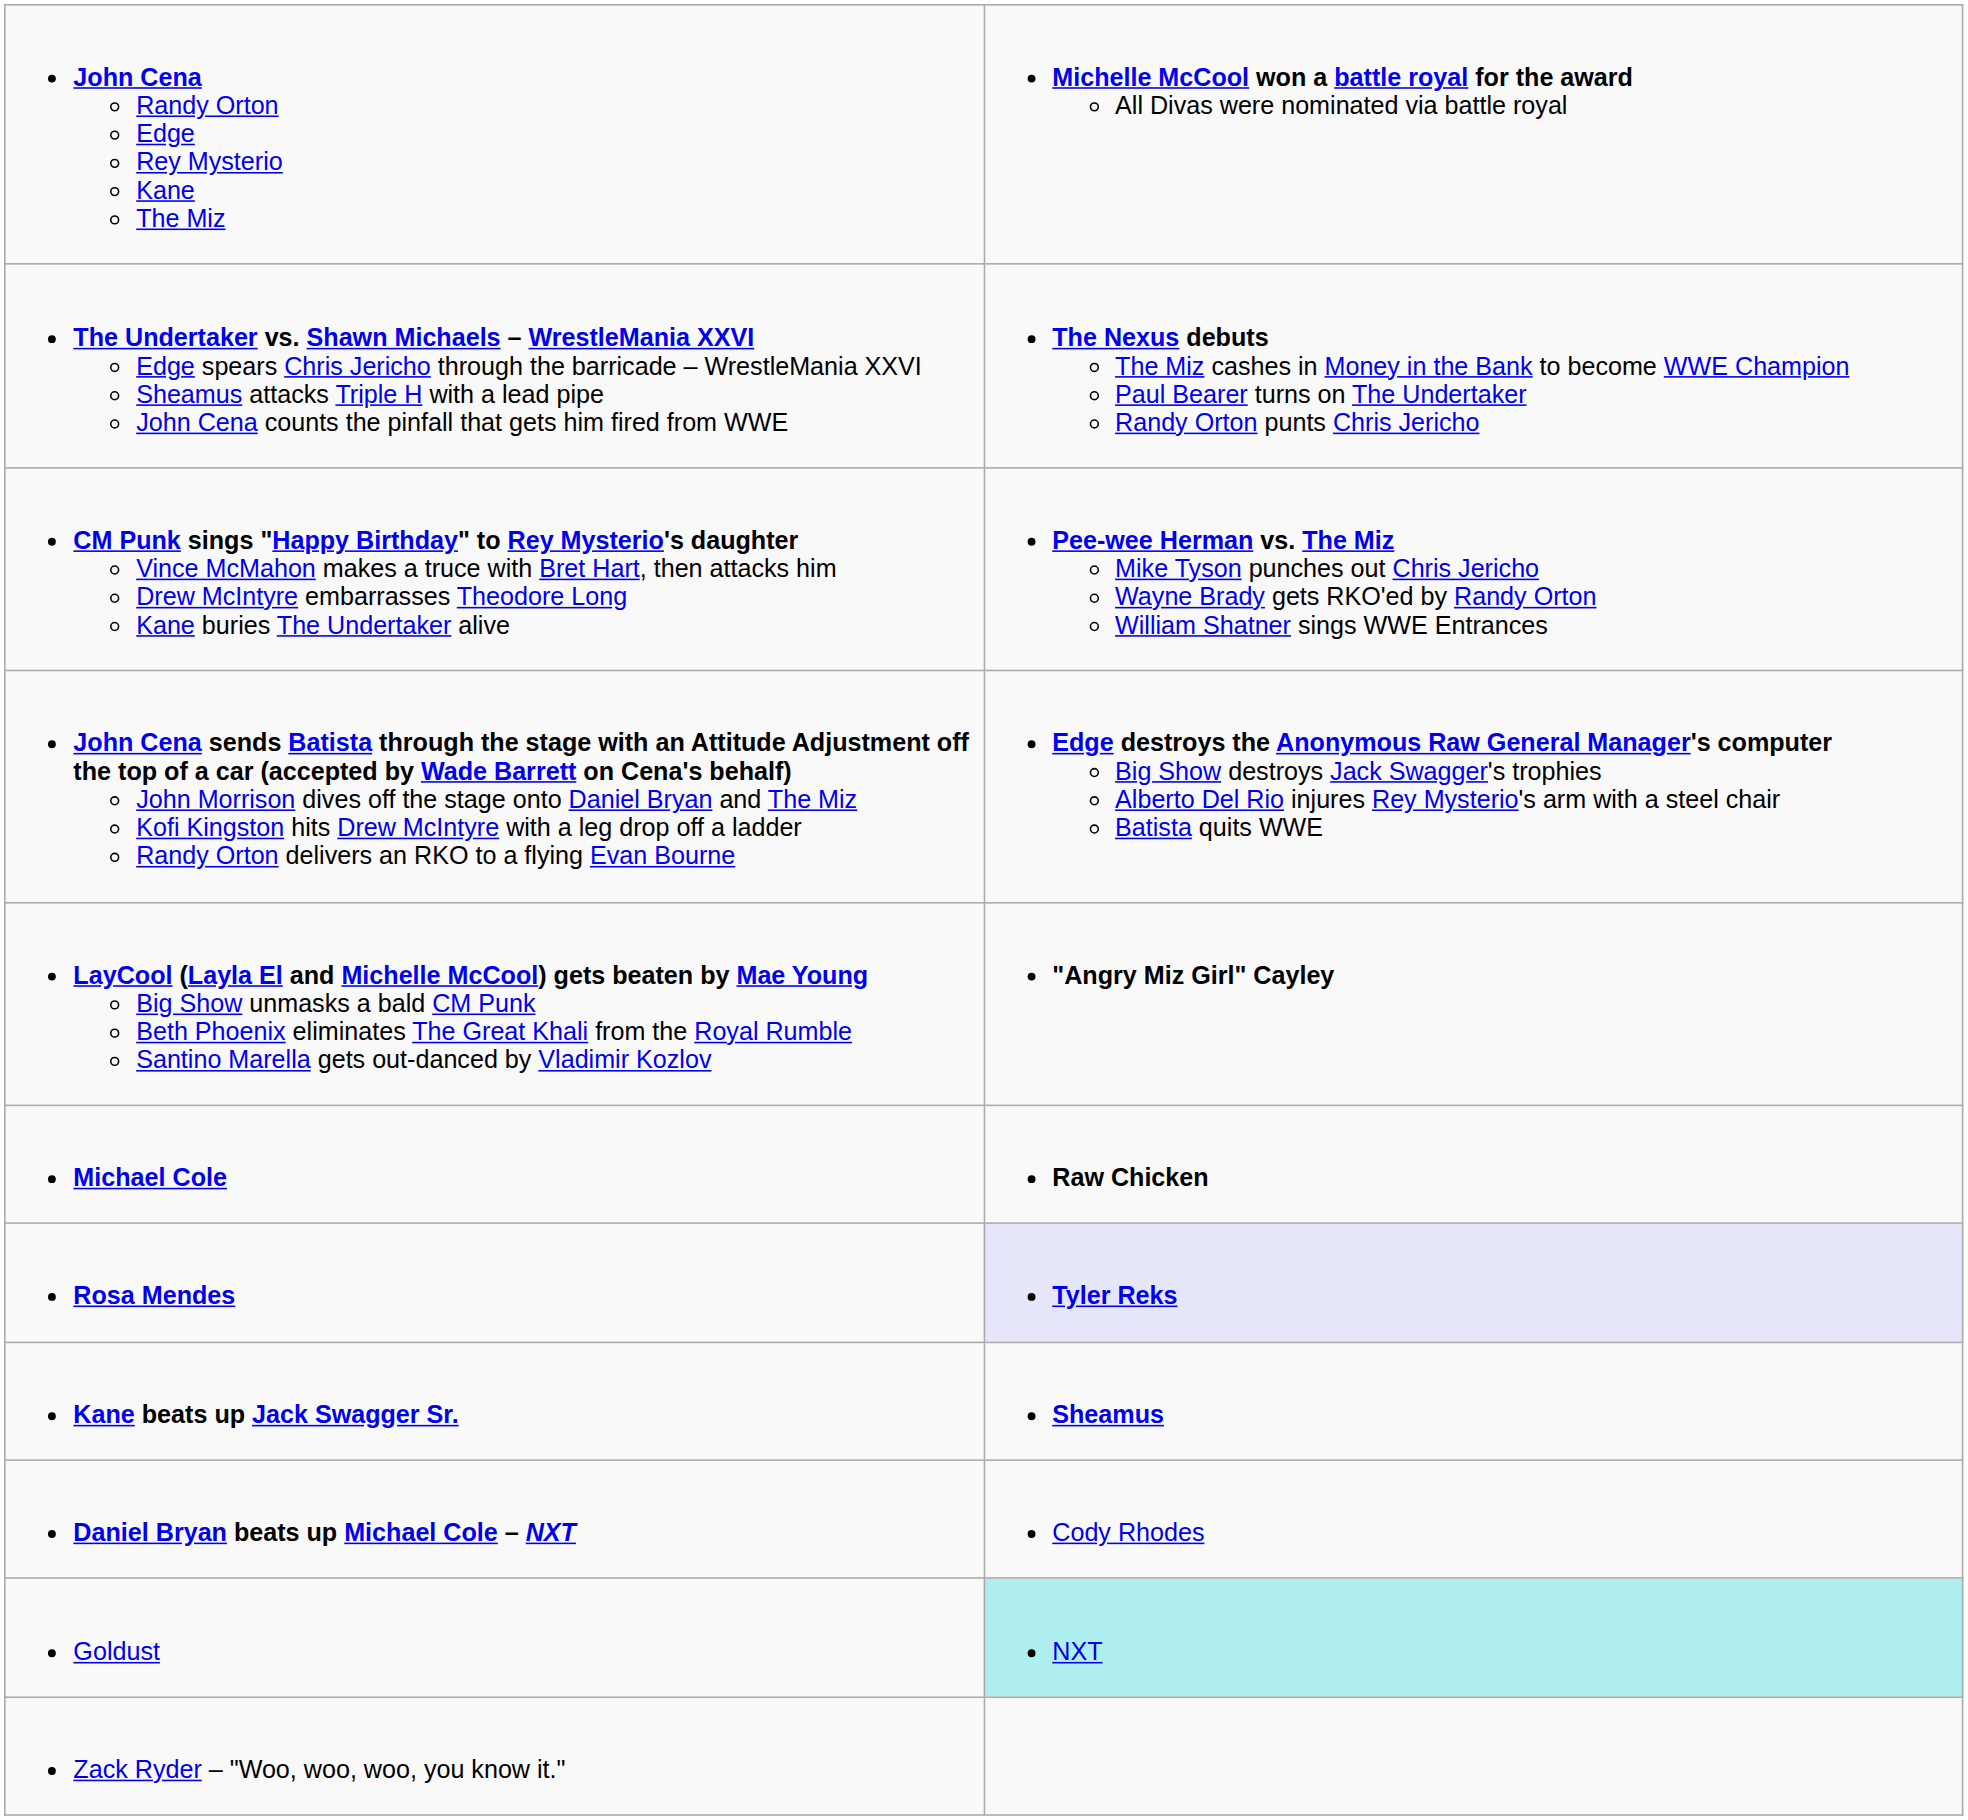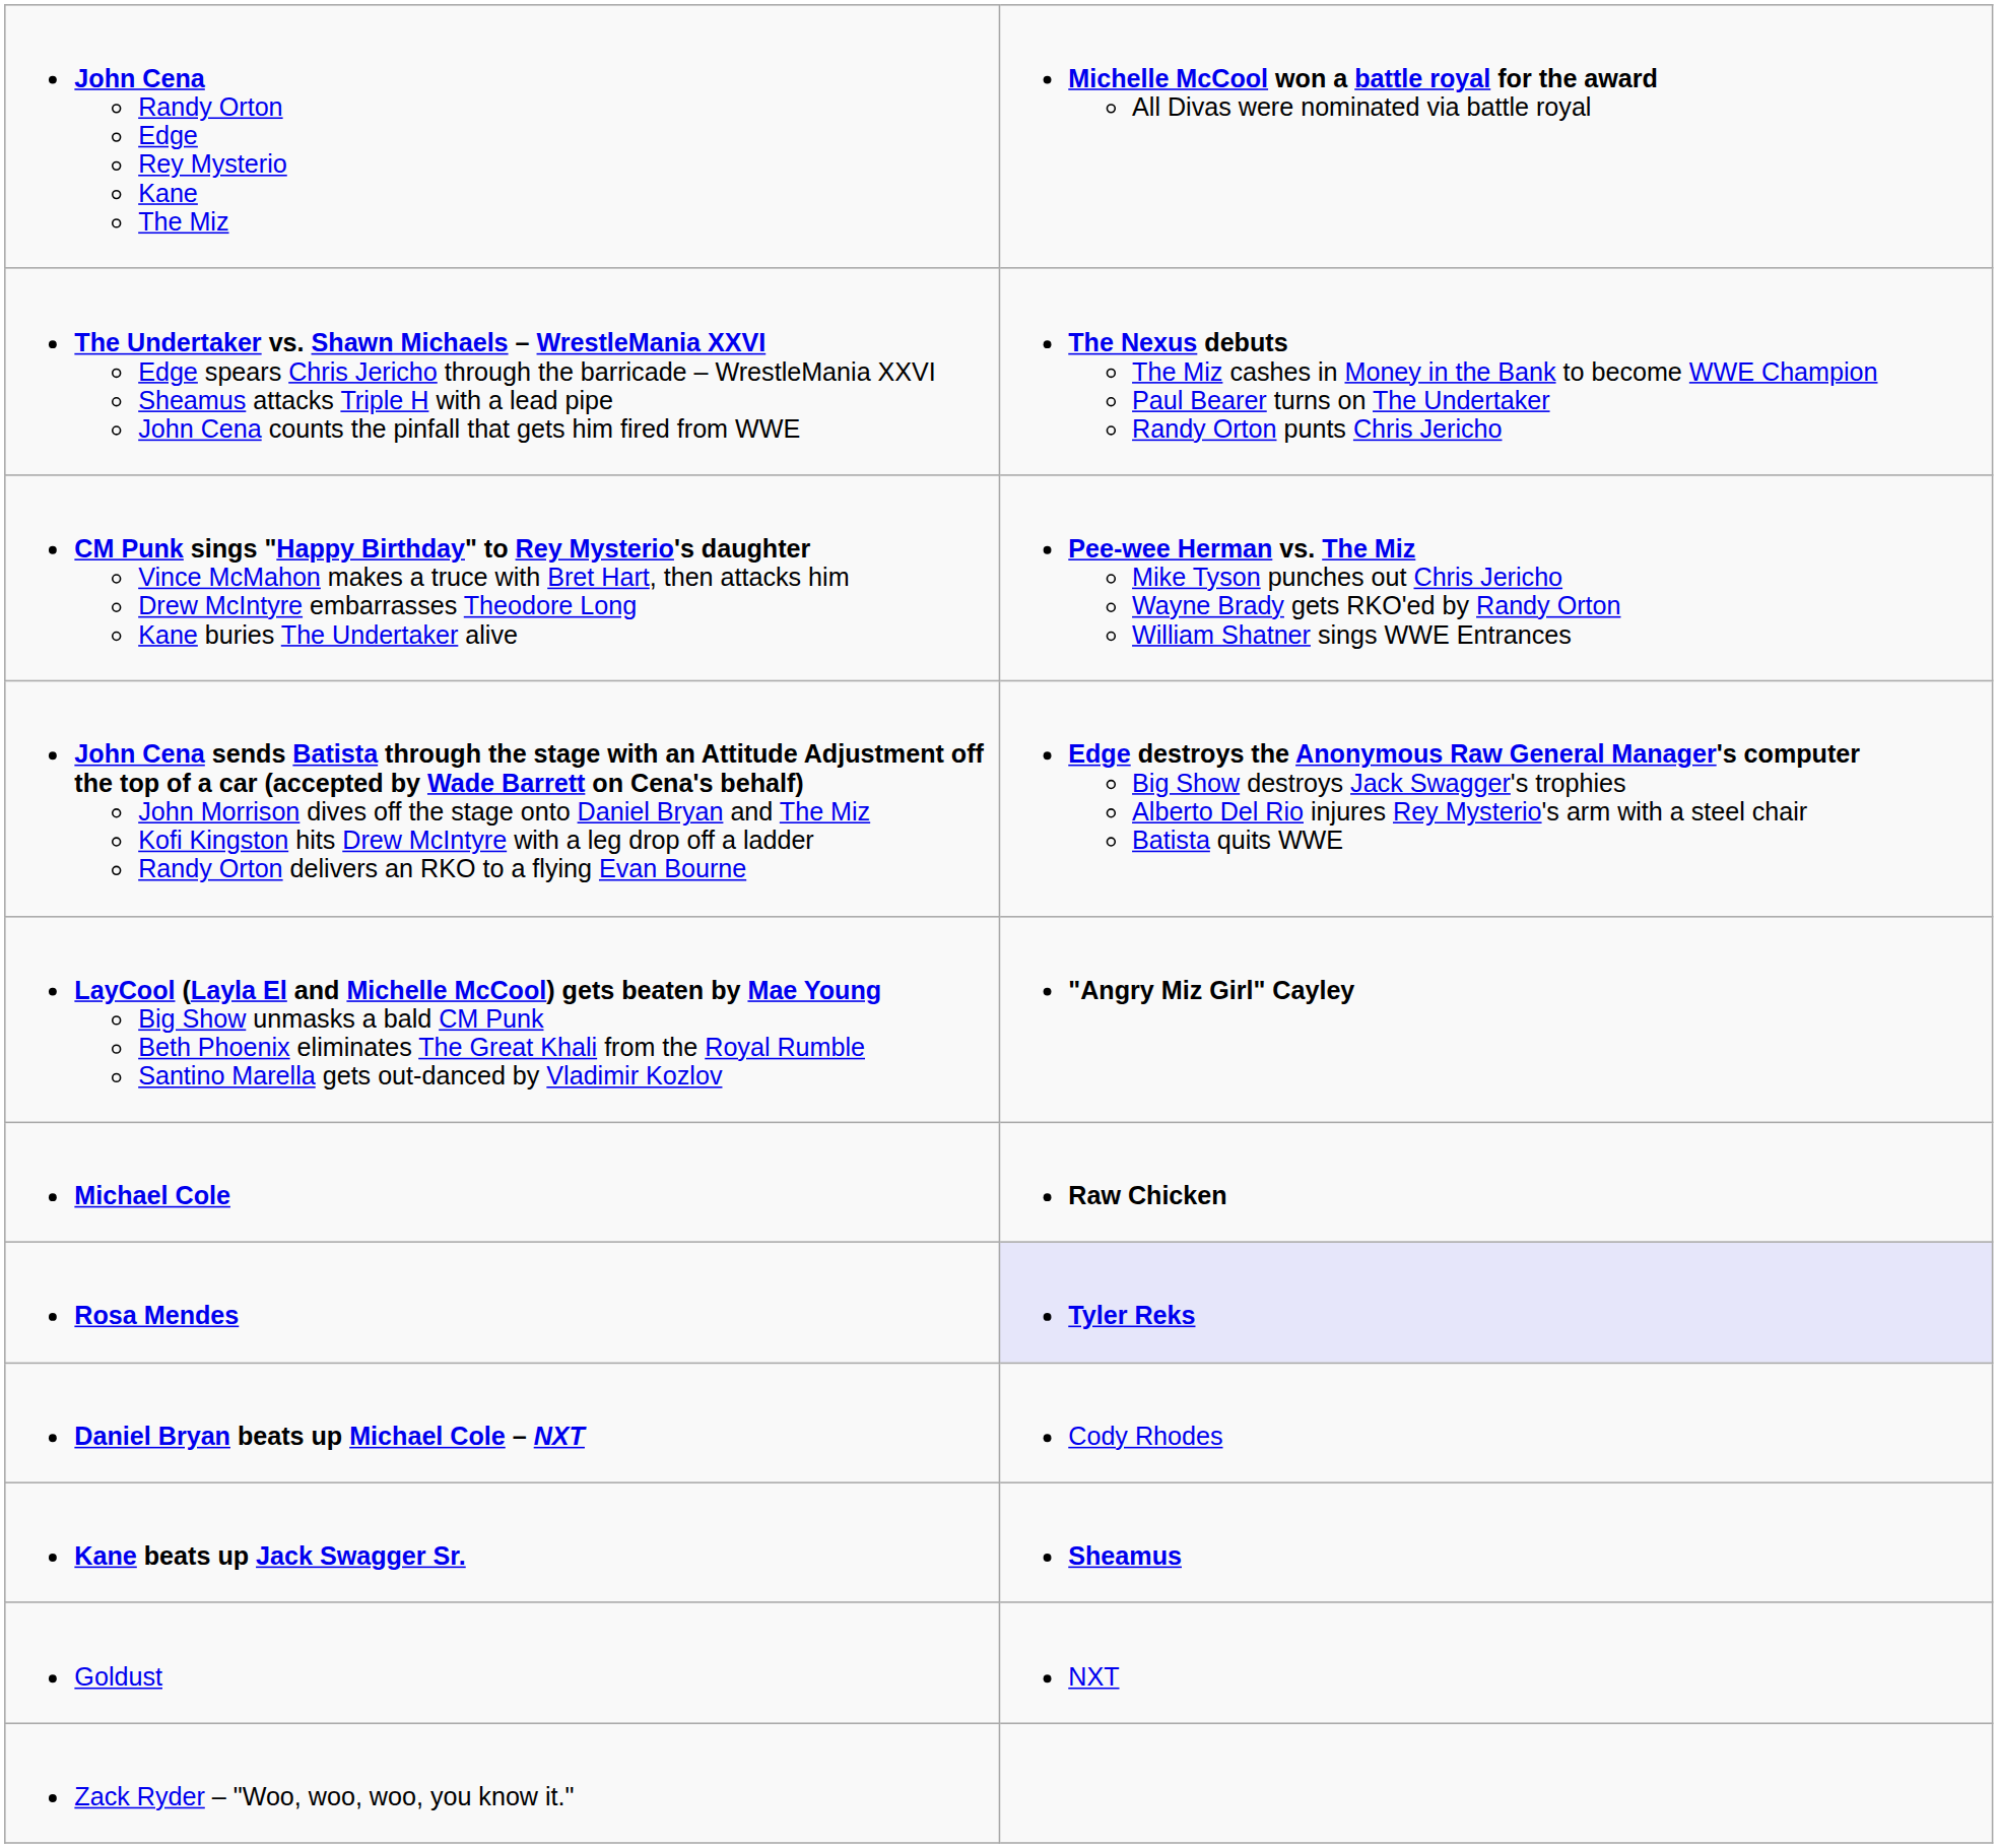rows swapped: Kane beats up Jack Swagger Sr. <-> Daniel Bryan beats up Michael Cole – NXT
Goldust | column 2: paleturquoise background -> no background
